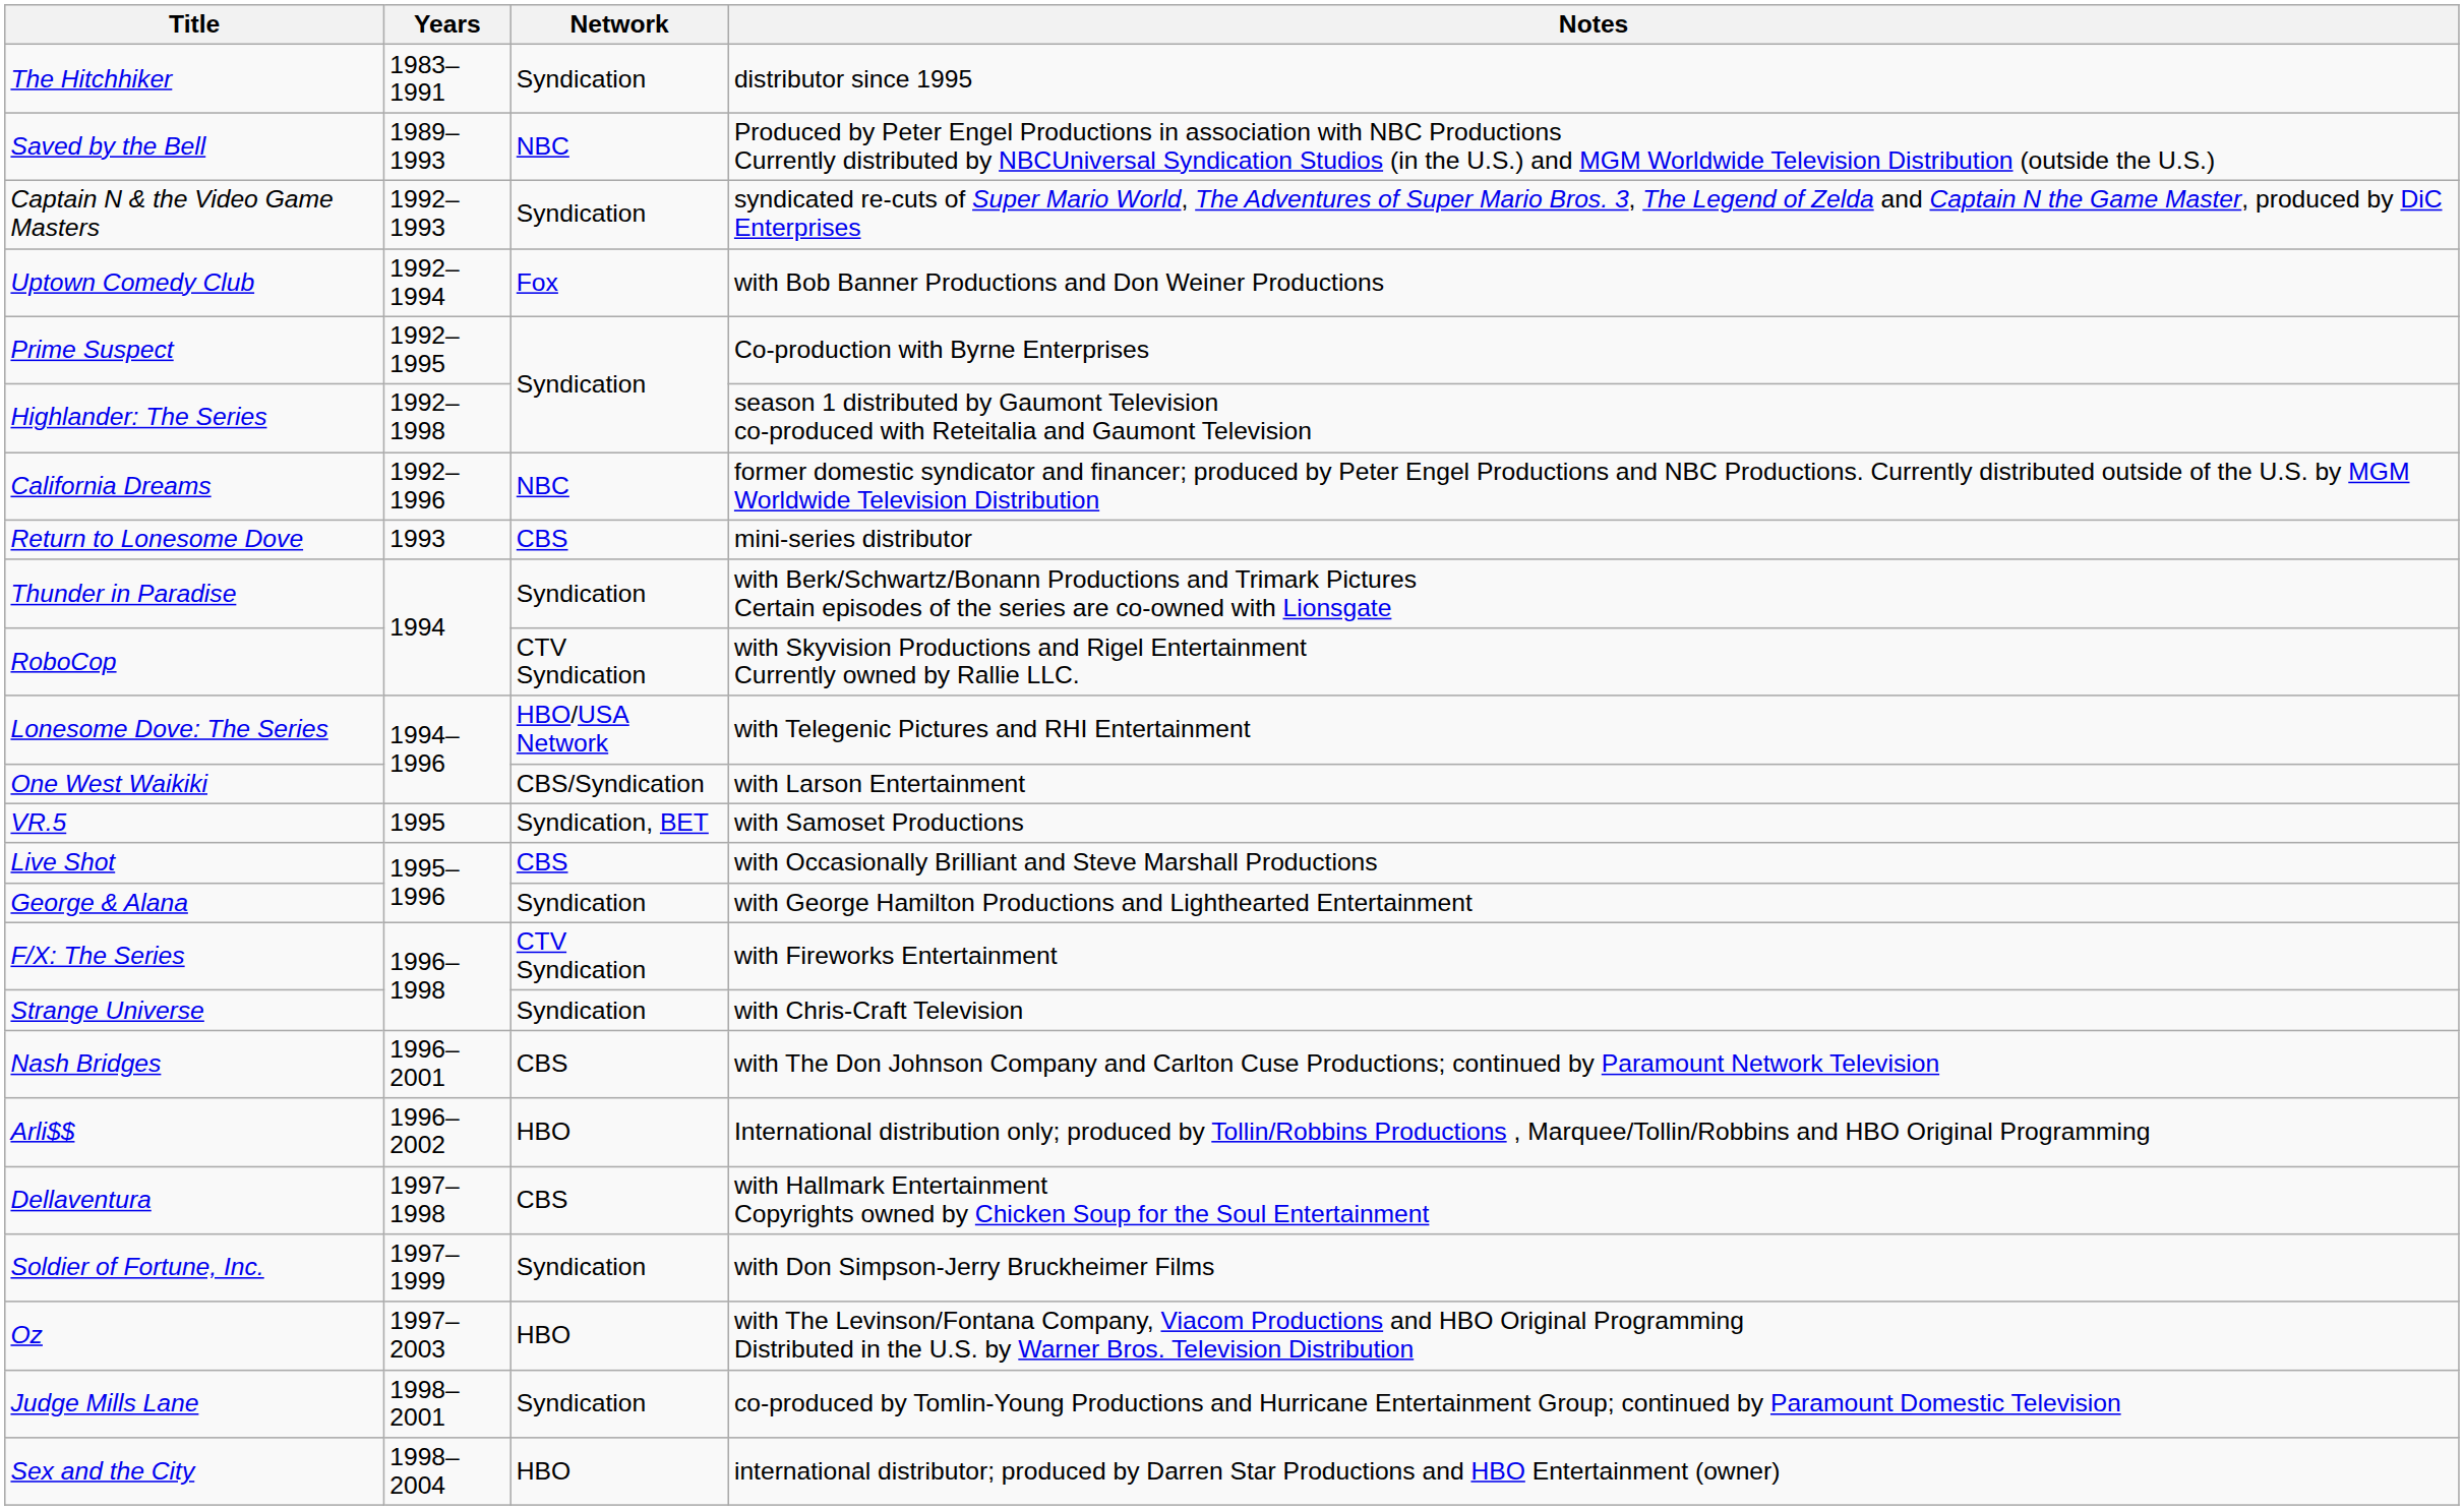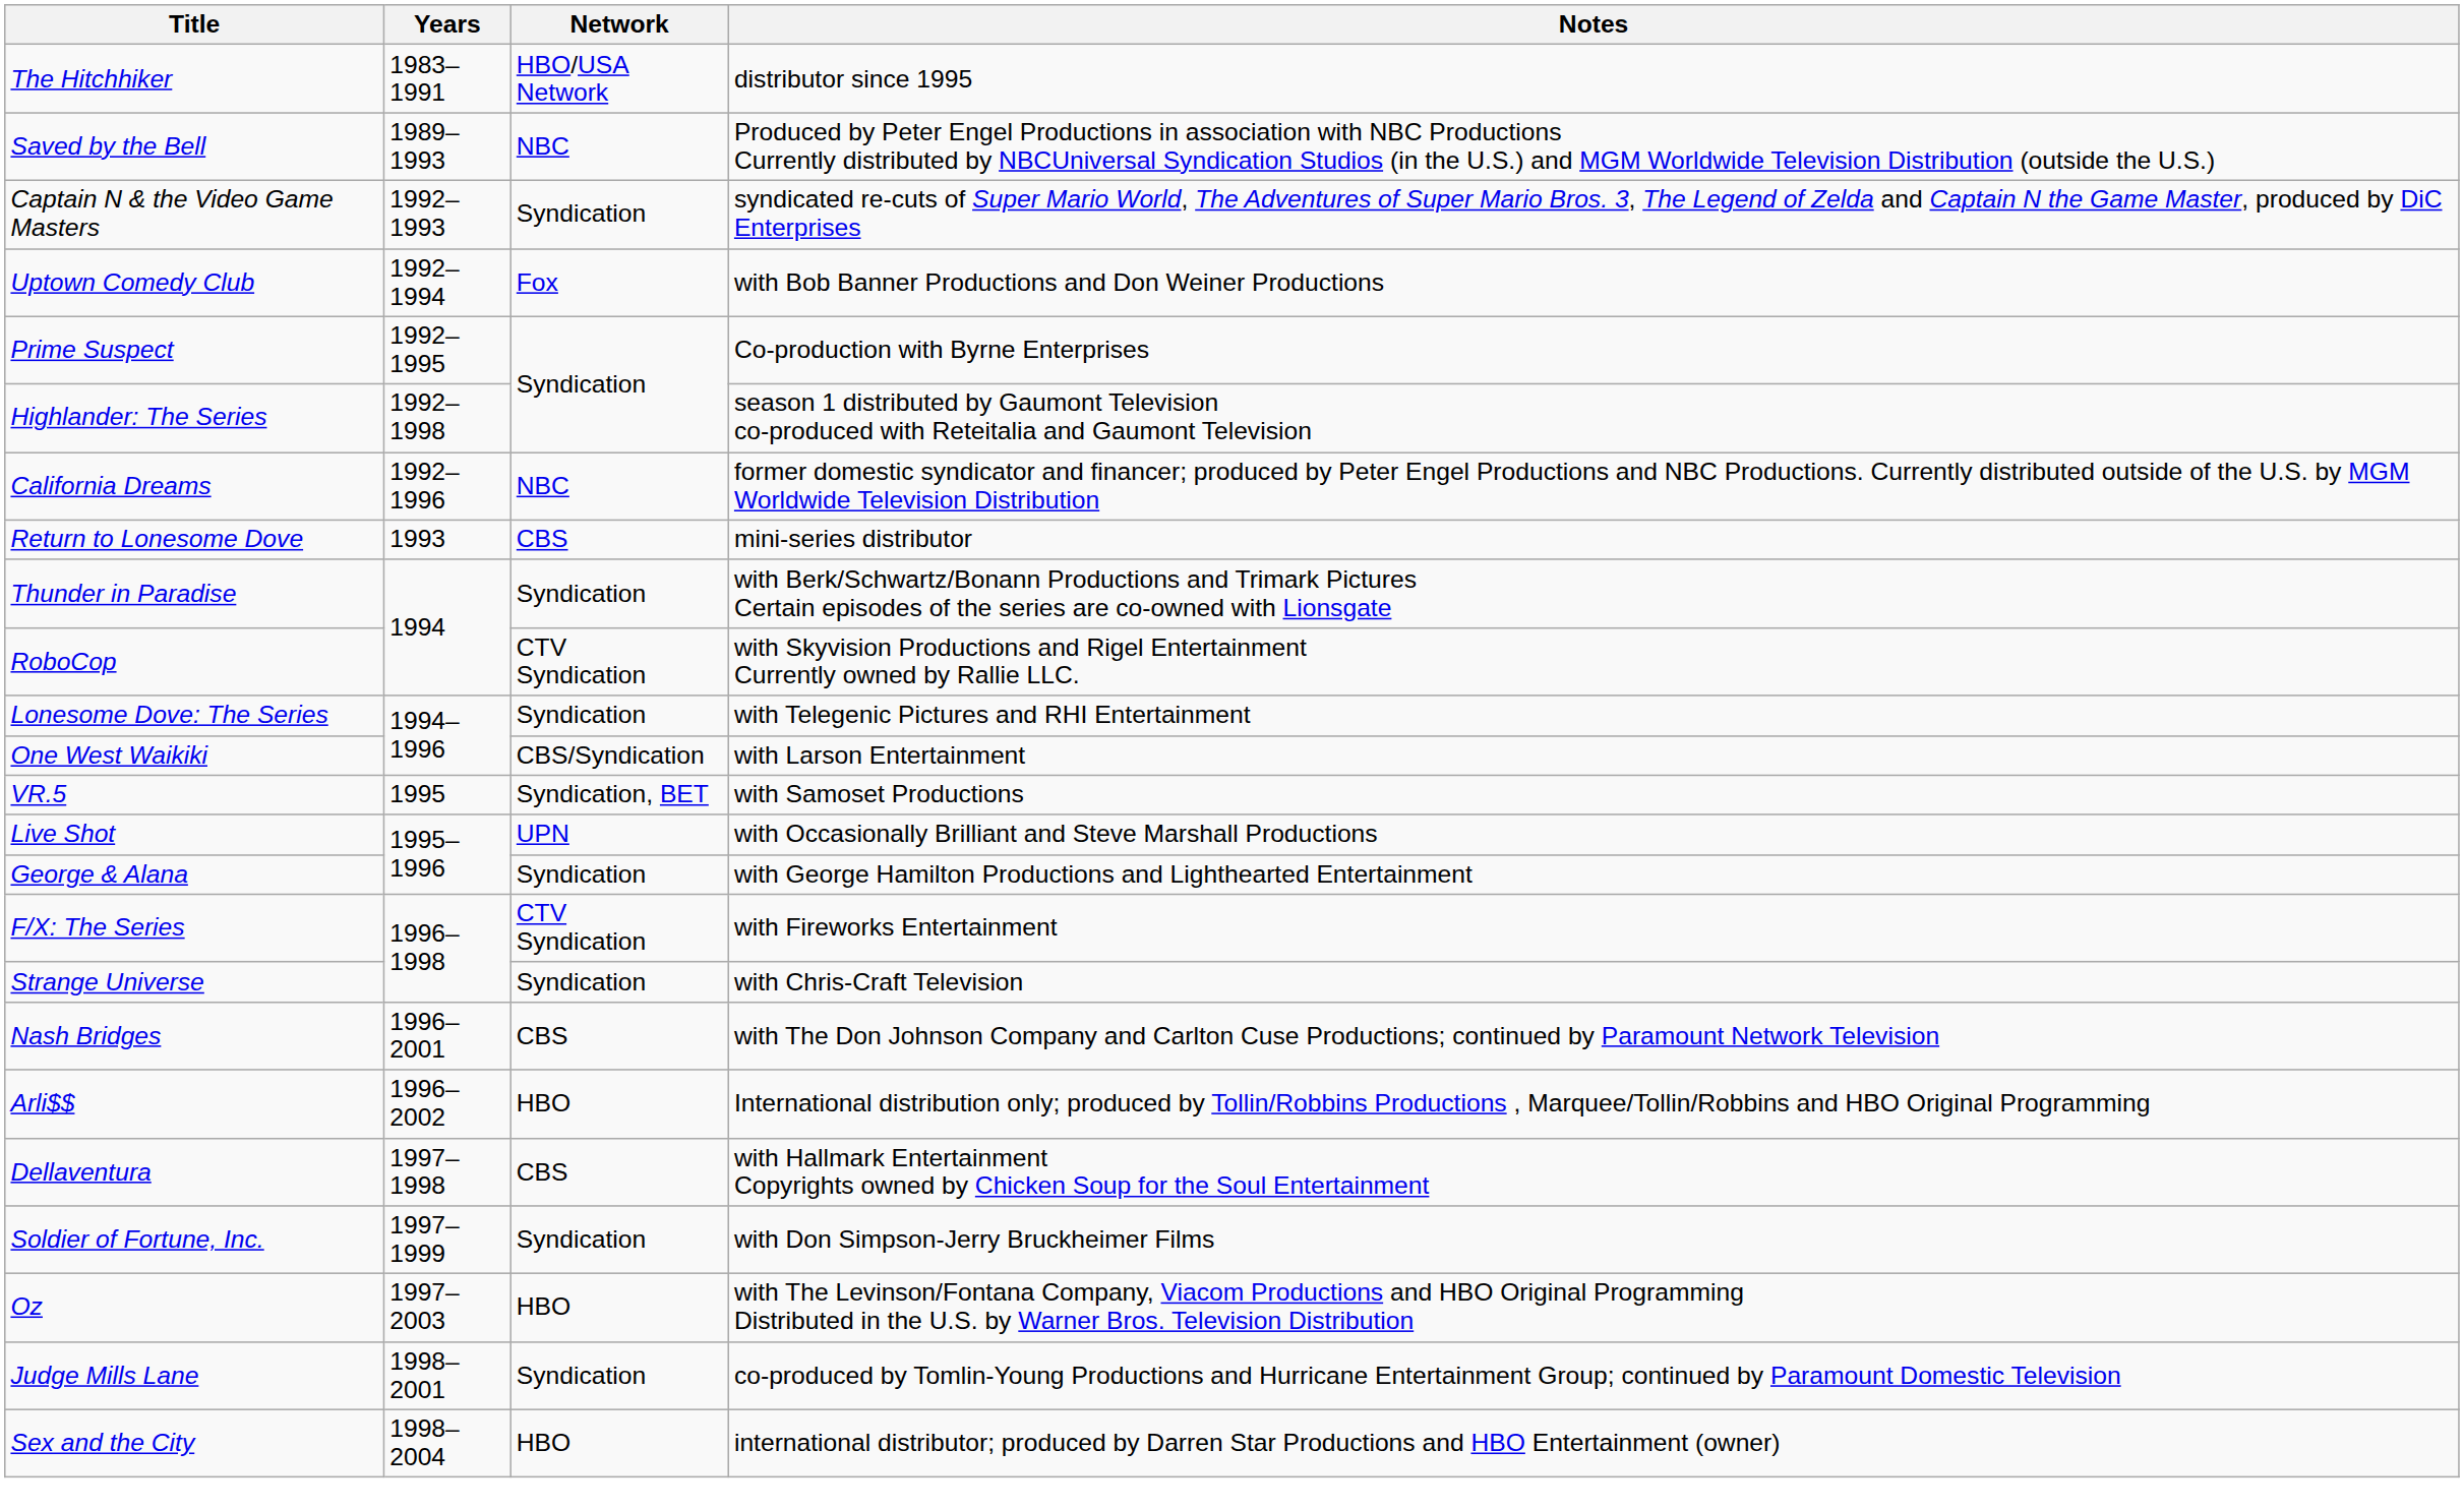The Hitchhiker | Network: Syndication -> HBO/USA Network
Lonesome Dove: The Series | Network: HBO/USA Network -> Syndication
Live Shot | Network: CBS -> UPN
